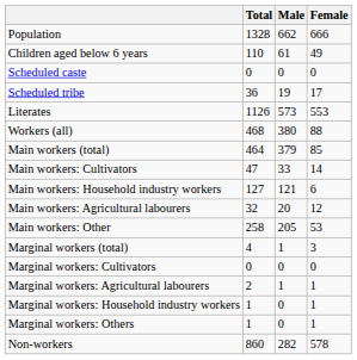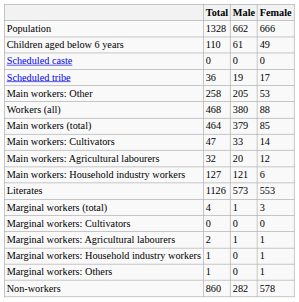rows swapped: Literates <-> Main workers: Other
rows swapped: Main workers: Agricultural labourers <-> Main workers: Household industry workers
